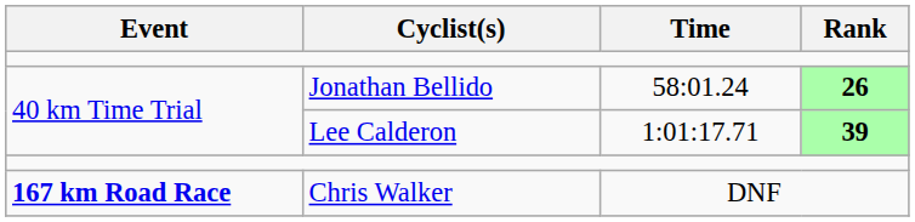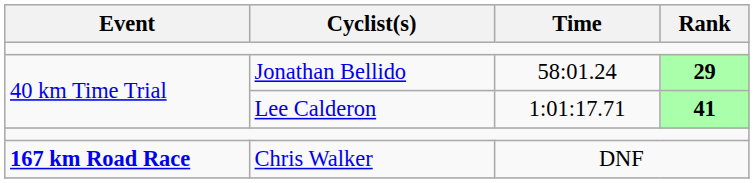Jonathan Bellido | Rank: 26 -> 29
Lee Calderon | Rank: 39 -> 41
